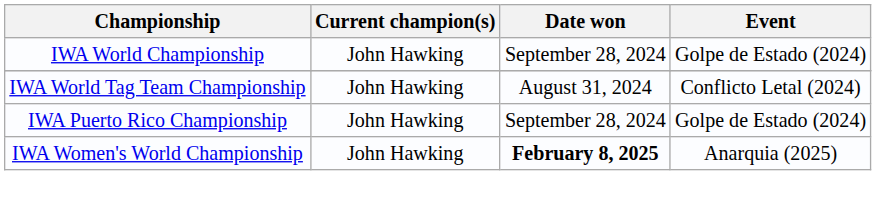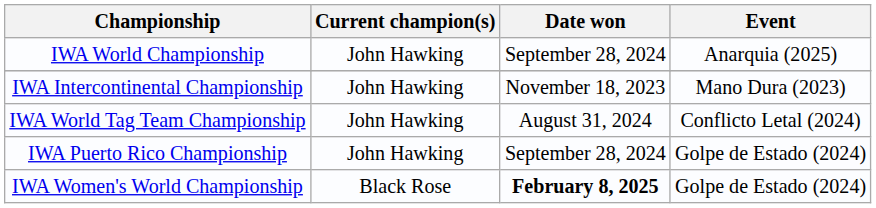IWA World Championship | Event: Golpe de Estado (2024) -> Anarquia (2025)
+ row: IWA Intercontinental Championship | John Hawking | November 18, 2023 | Mano Dura (2023)
IWA Women's World Championship | Current champion(s): John Hawking -> Black Rose
IWA Women's World Championship | Event: Anarquia (2025) -> Golpe de Estado (2024)
